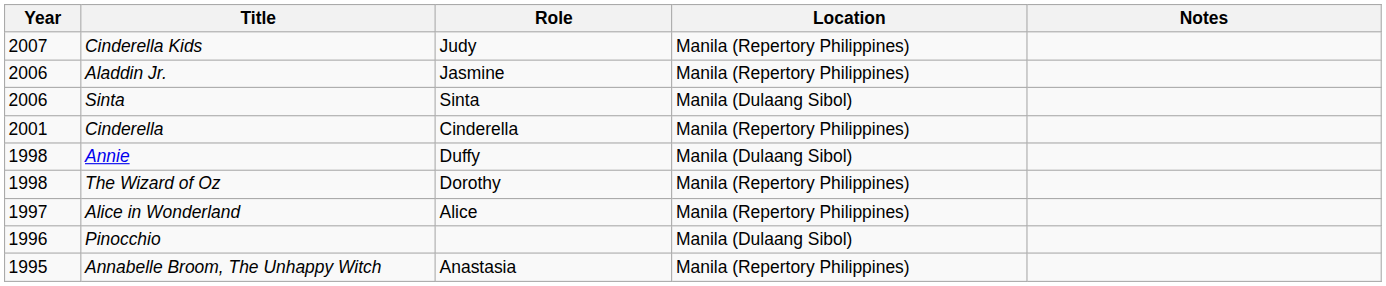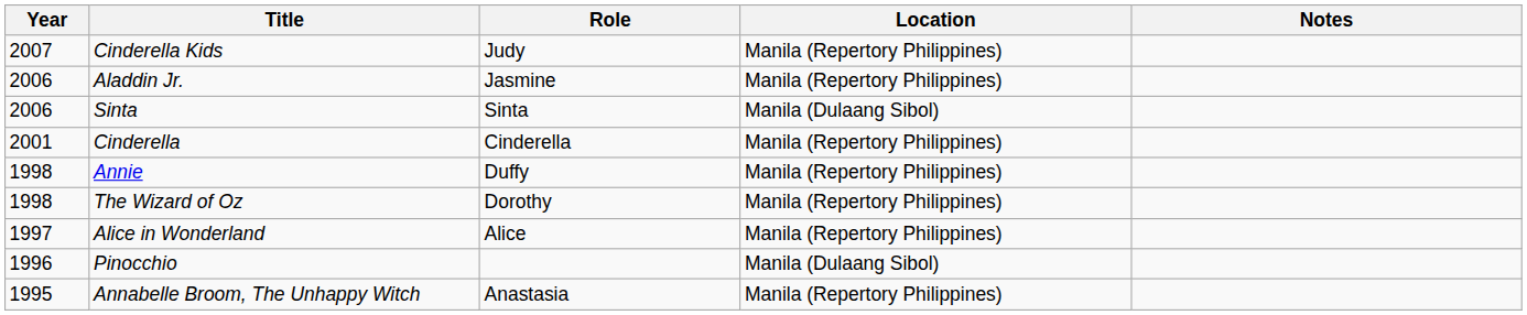Annie | Location: Manila (Dulaang Sibol) -> Manila (Repertory Philippines)
